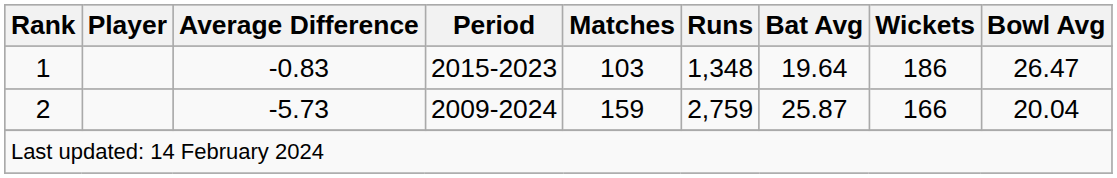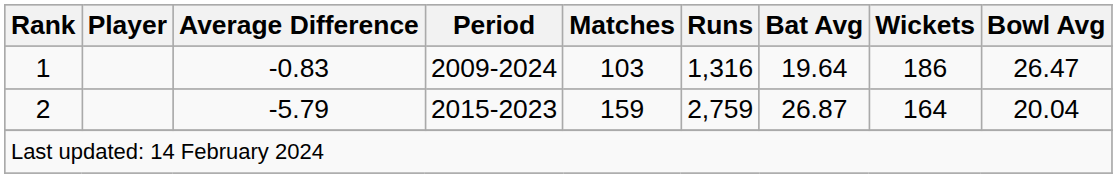1 | Period: 2015-2023 -> 2009-2024
1 | Runs: 1,348 -> 1,316
2 | Average Difference: -5.73 -> -5.79
2 | Period: 2009-2024 -> 2015-2023
2 | Bat Avg: 25.87 -> 26.87
2 | Wickets: 166 -> 164
